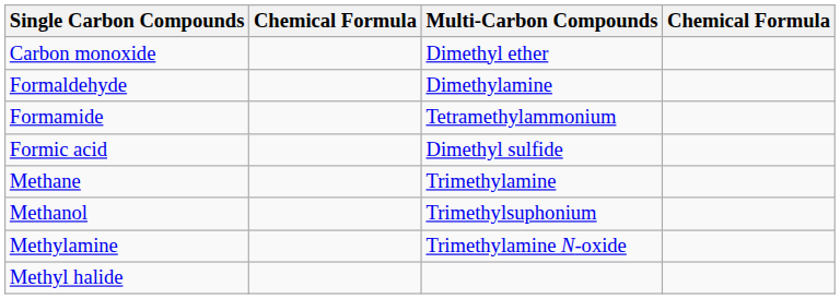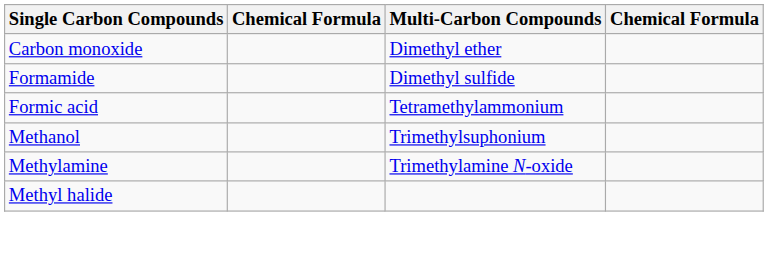- row: Formaldehyde | Dimethylamine
Formamide | Multi-Carbon Compounds: Tetramethylammonium -> Dimethyl sulfide
Formic acid | Multi-Carbon Compounds: Dimethyl sulfide -> Tetramethylammonium
- row: Methane | Trimethylamine
